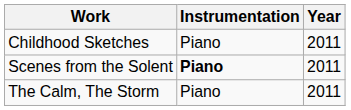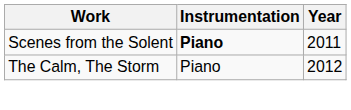- row: Childhood Sketches | Piano | 2011
The Calm, The Storm | Year: 2011 -> 2012
